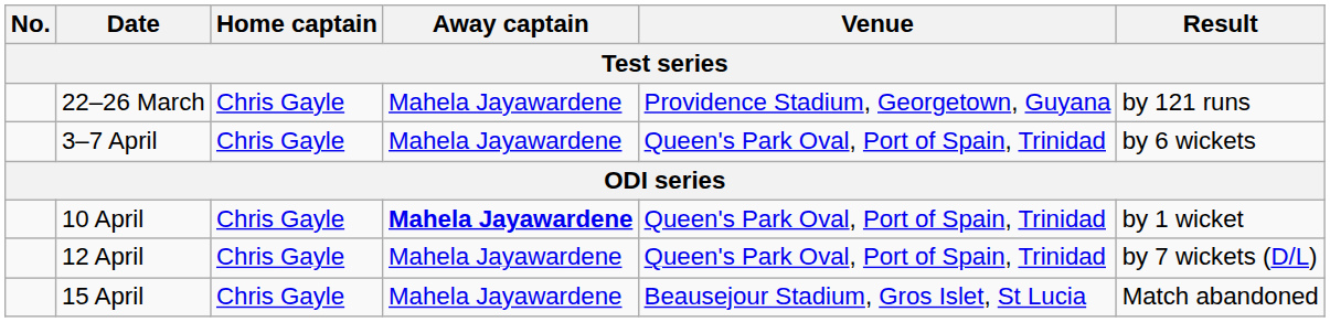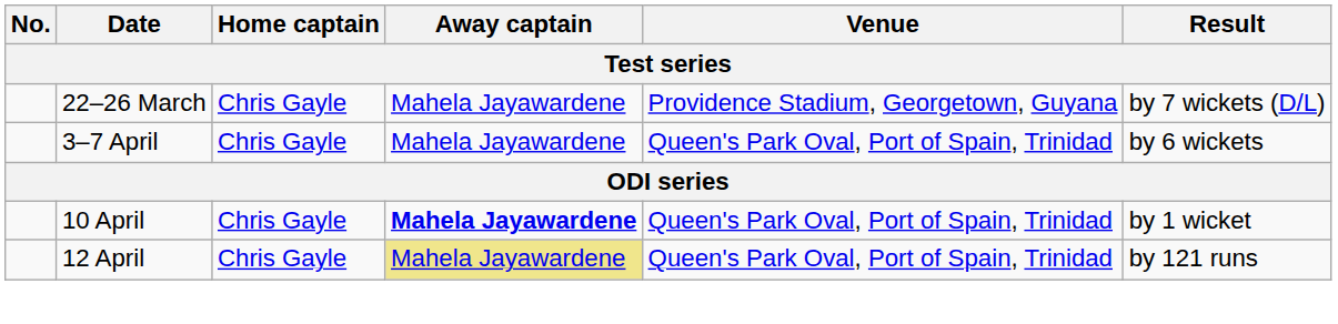22–26 March | Result: by 121 runs -> by 7 wickets (D/L)
12 April | Away captain: no background -> khaki background
12 April | Result: by 7 wickets (D/L) -> by 121 runs
- row: 15 April | Chris Gayle | Mahela Jayawardene | Beausejour Stadium, Gros Islet, St Lucia | Match abandoned
